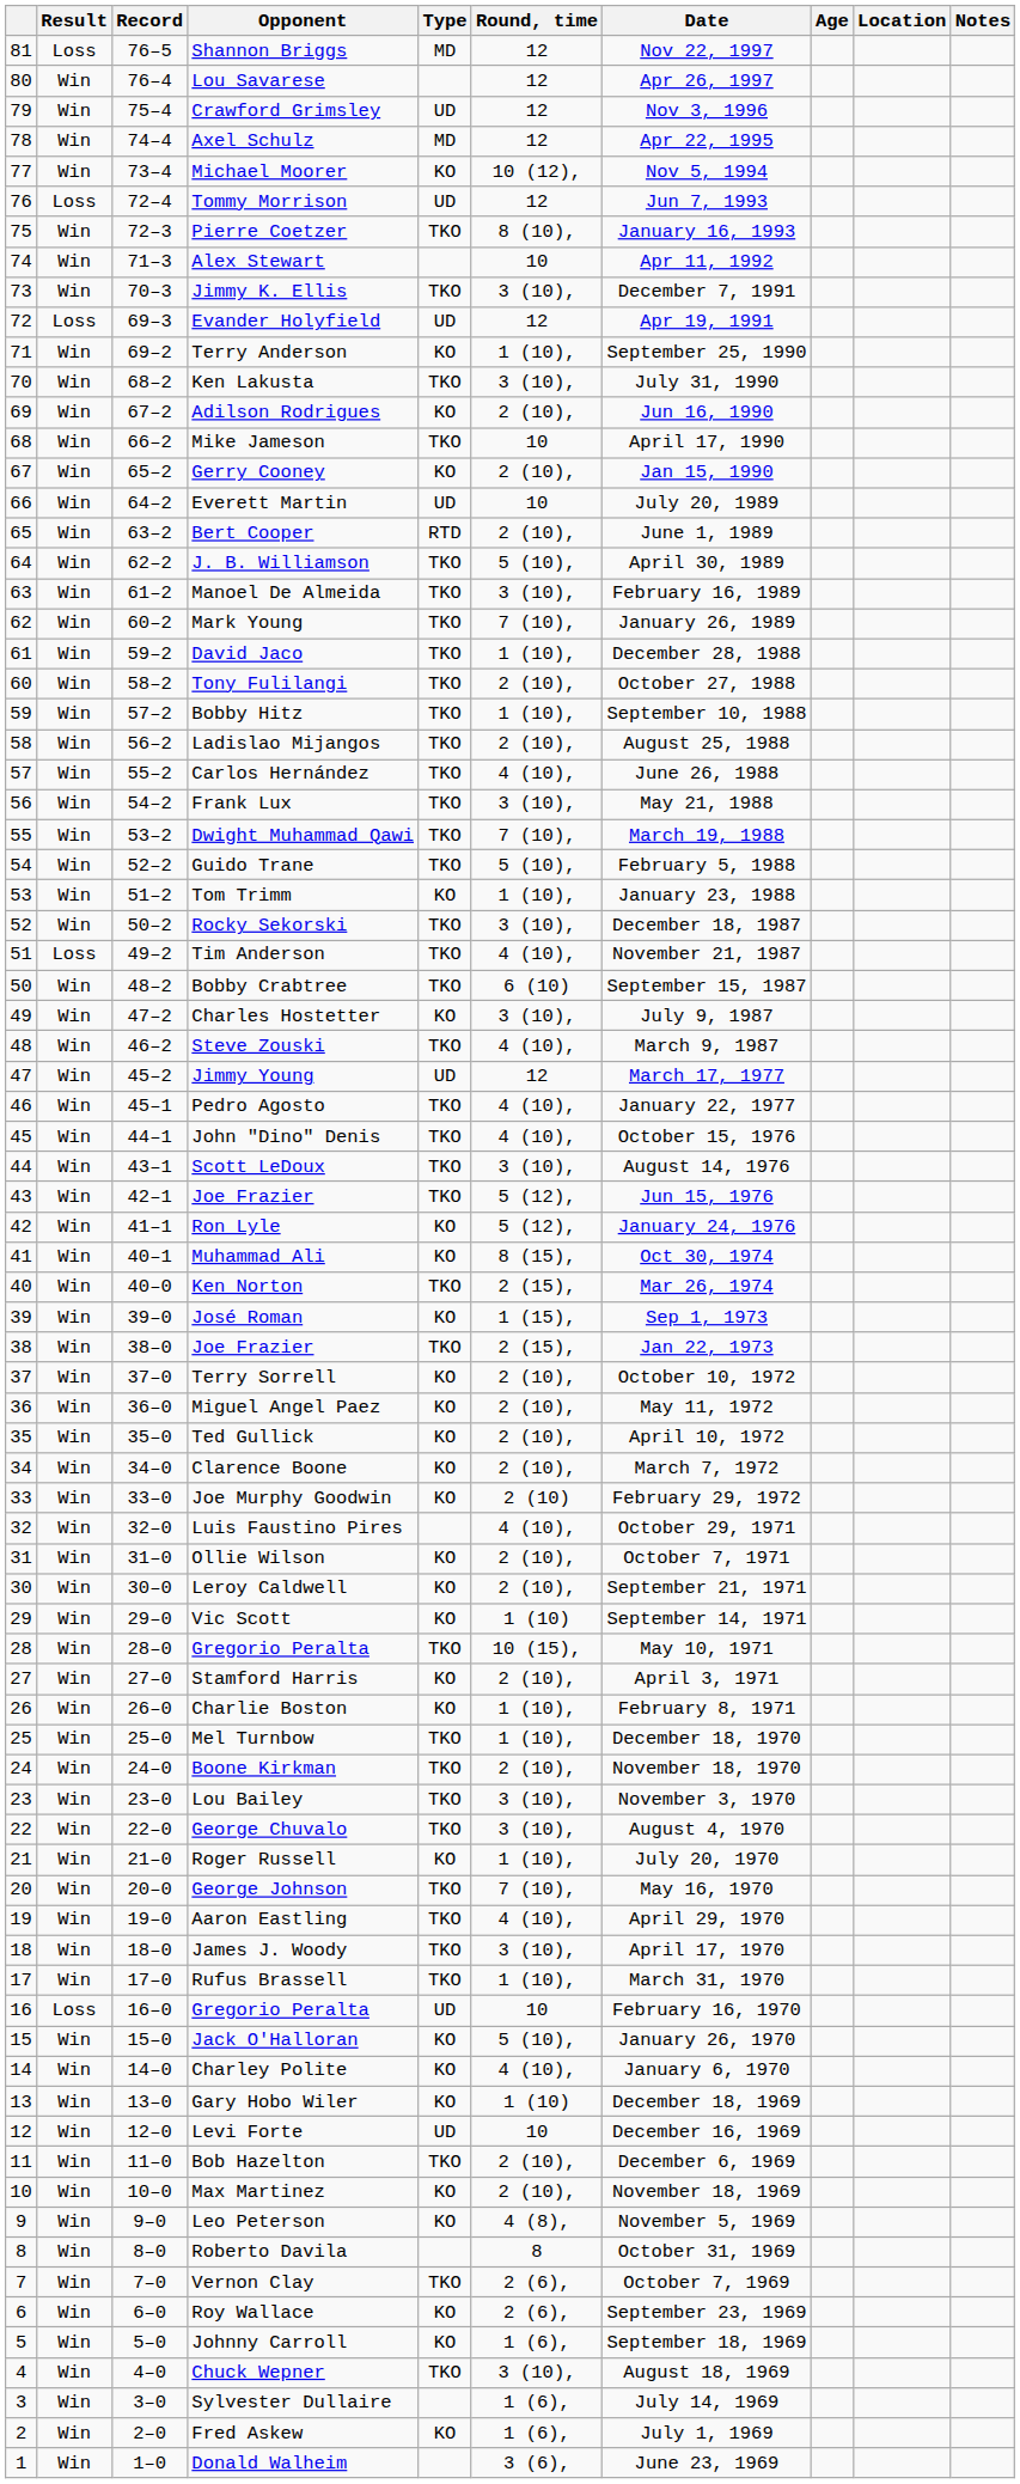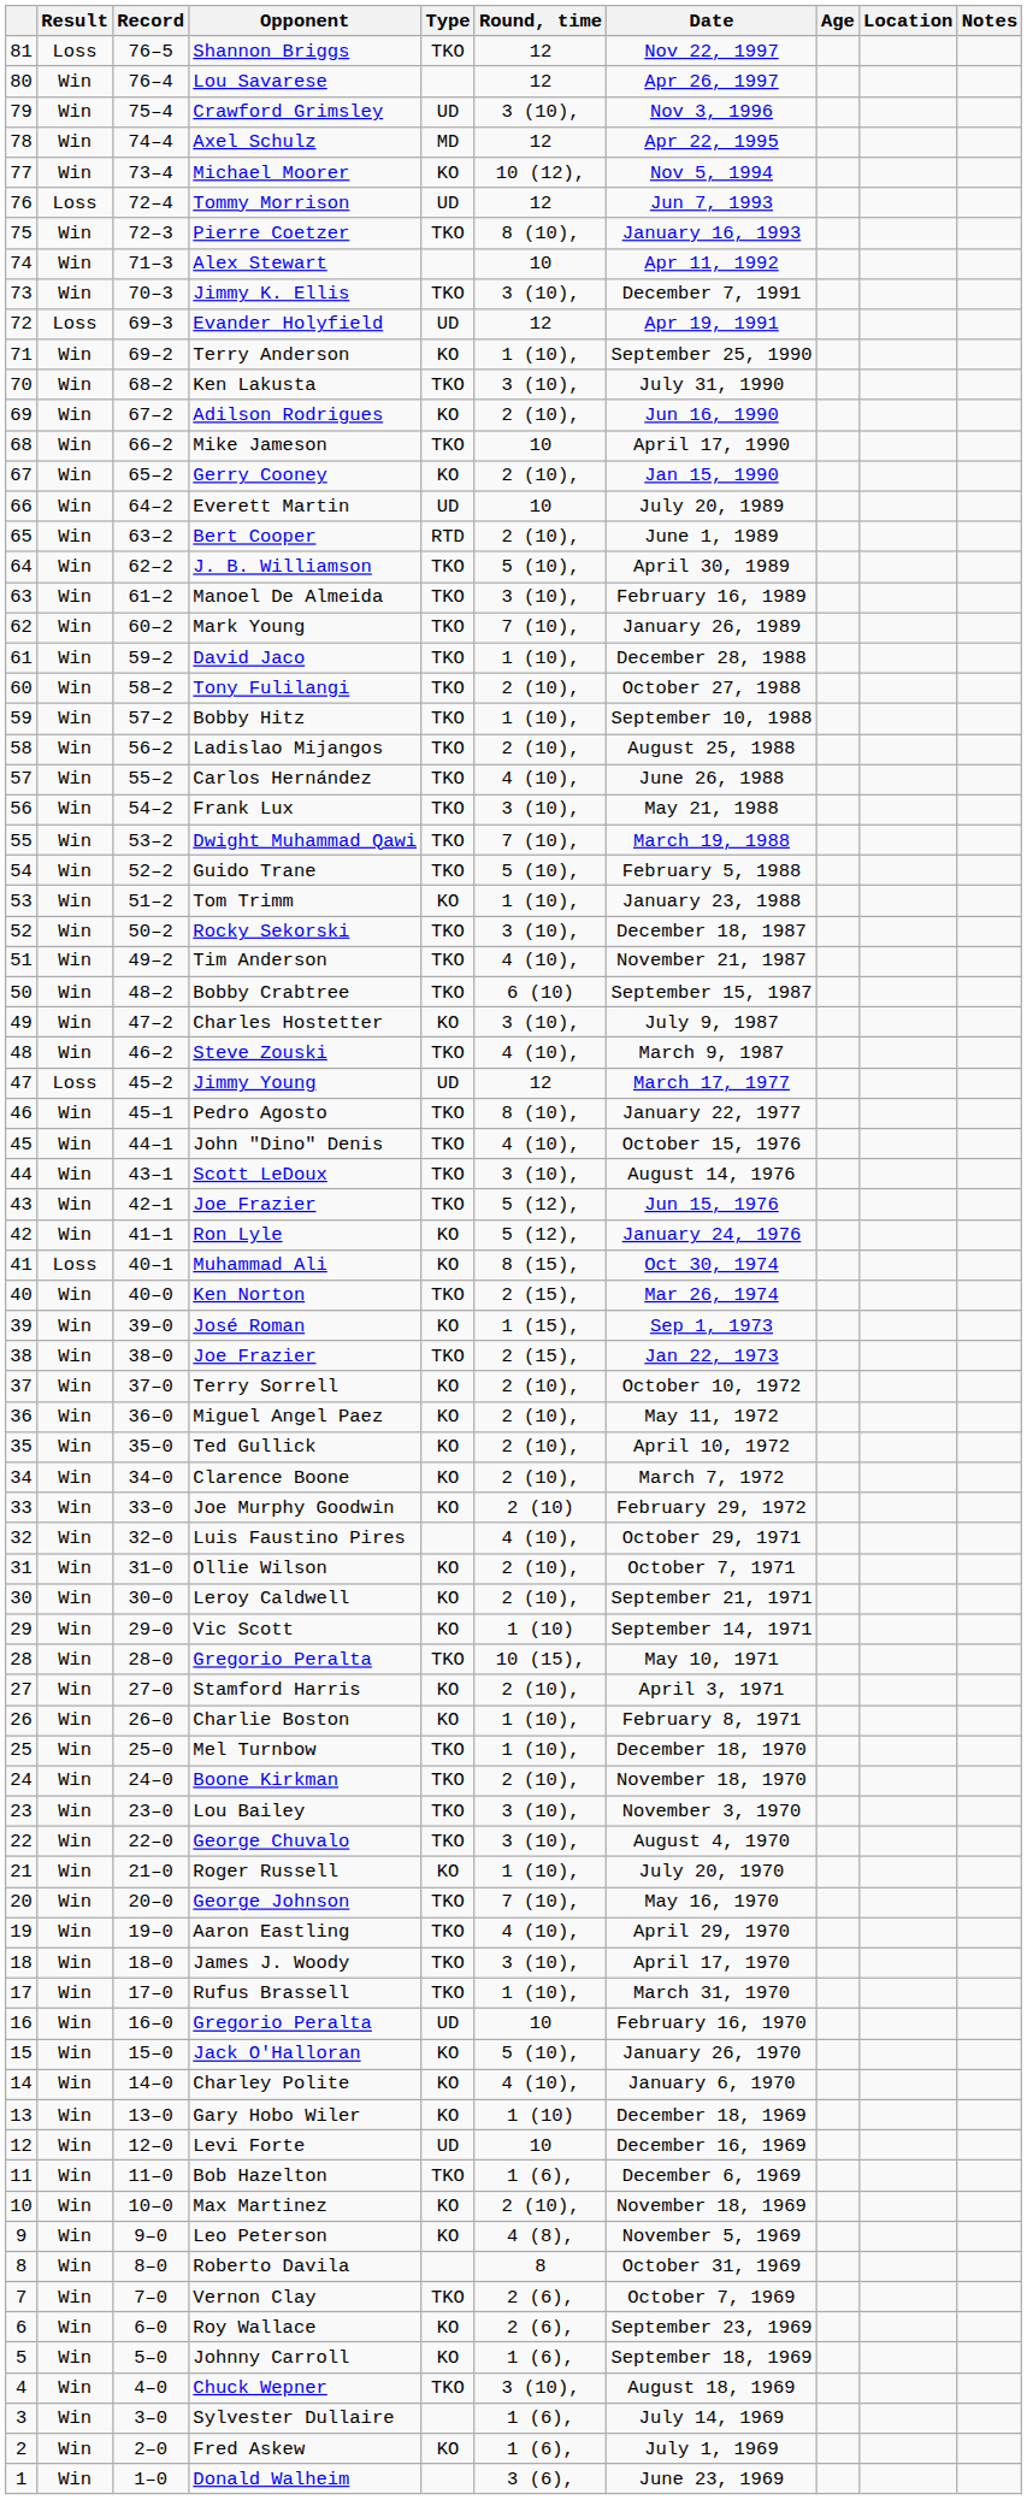Shannon Briggs | Type: MD -> TKO
Crawford Grimsley | Round, time: 12 -> 3 (10),
Tim Anderson | Result: Loss -> Win
Jimmy Young | Result: Win -> Loss
Pedro Agosto | Round, time: 4 (10), -> 8 (10),
Muhammad Ali | Result: Win -> Loss
16 / Gregorio Peralta | Result: Loss -> Win
Bob Hazelton | Round, time: 2 (10), -> 1 (6),
